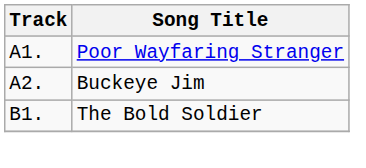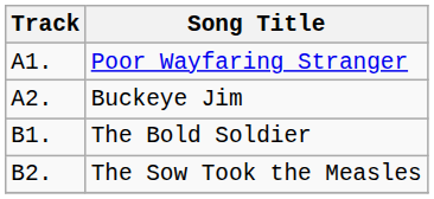+ row: B2. | The Sow Took the Measles
